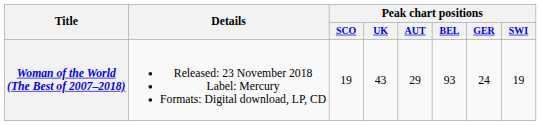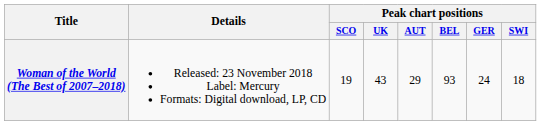Woman of the World (The Best of 2007–2018) | Peak chart positions / SWI: 19 -> 18
